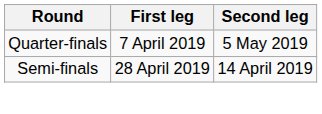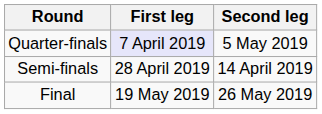Quarter-finals | First leg: no background -> lavender background
+ row: Final | 19 May 2019 | 26 May 2019
